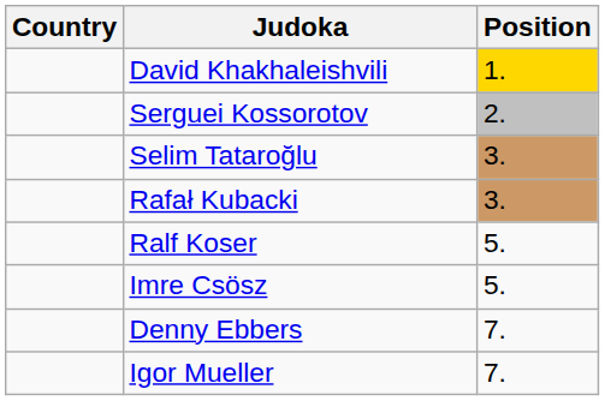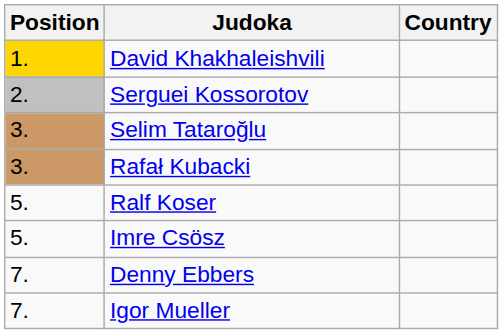columns swapped: Position <-> Country
